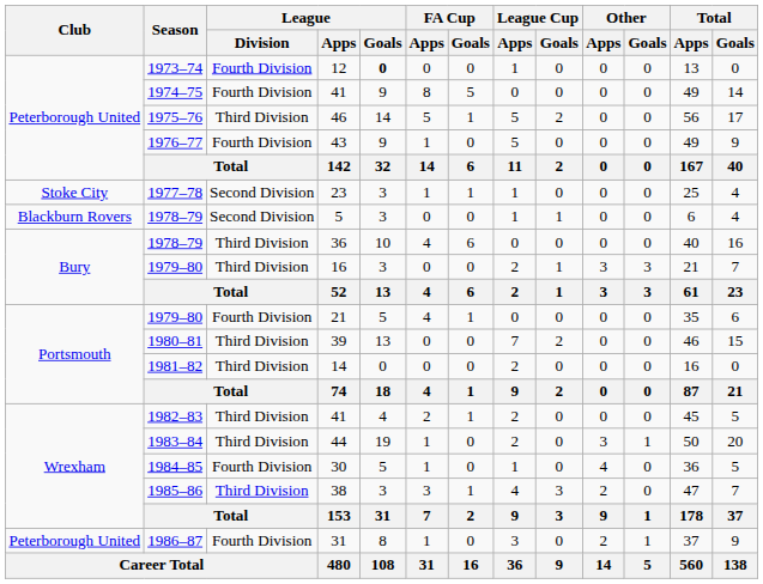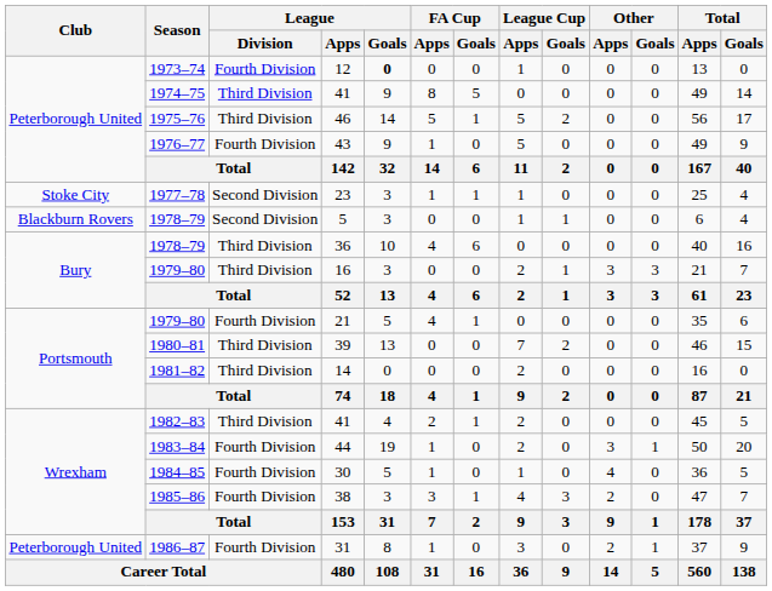1974–75 / 41 | League / Division: Fourth Division -> Third Division
44 | League / Division: Third Division -> Fourth Division
38 | League / Division: Third Division -> Fourth Division
